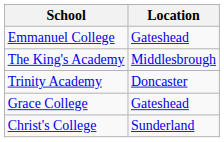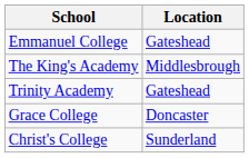Trinity Academy | Location: Doncaster -> Gateshead
Grace College | Location: Gateshead -> Doncaster
